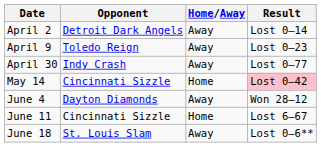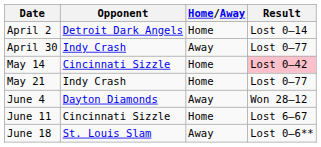April 2 | Home/Away: Away -> Home
- row: April 9 | Toledo Reign | Away | Lost 0–23
+ row: May 21 | Indy Crash | Home | Lost 0–77
